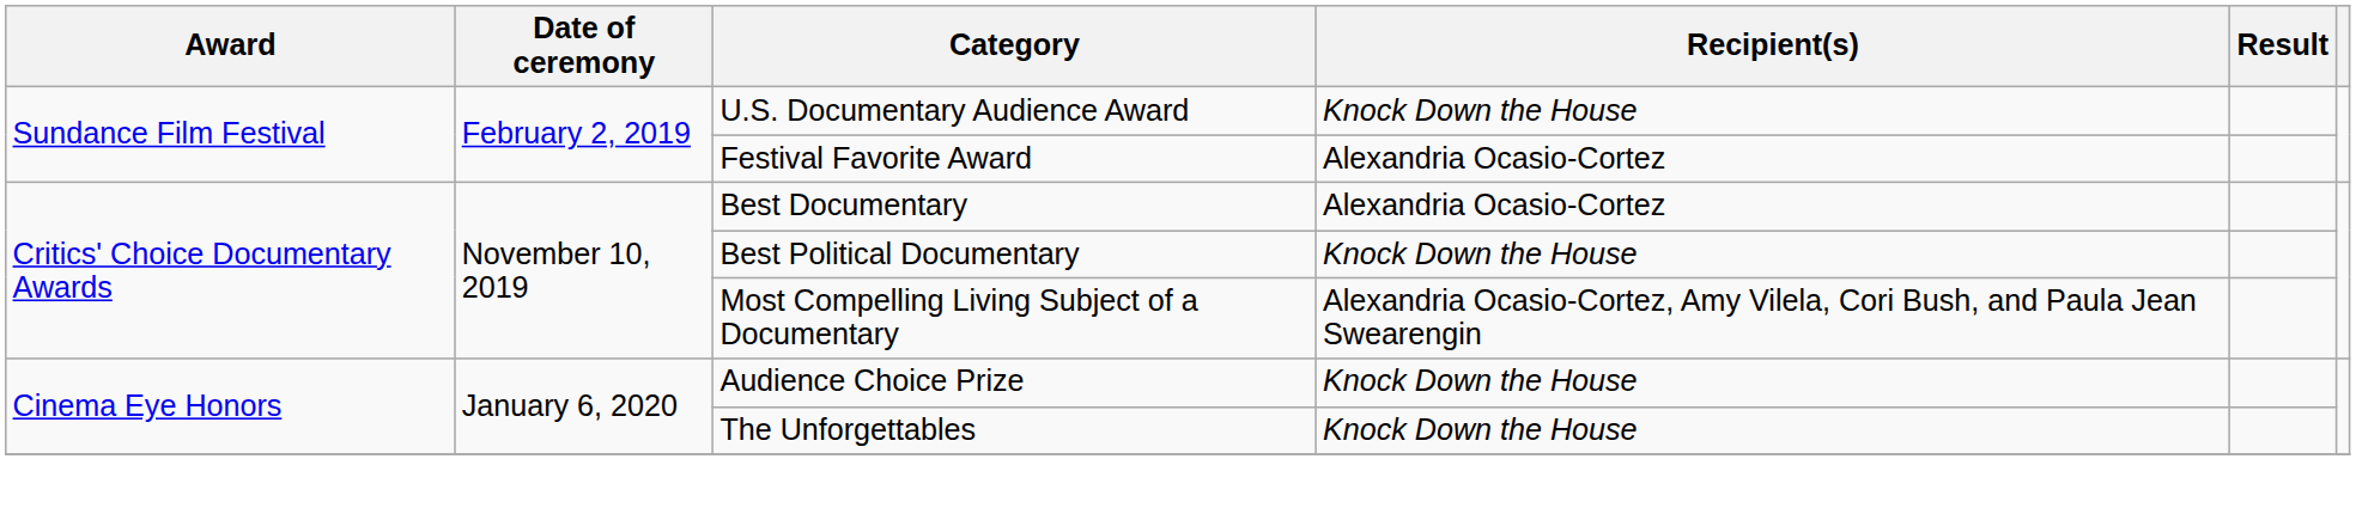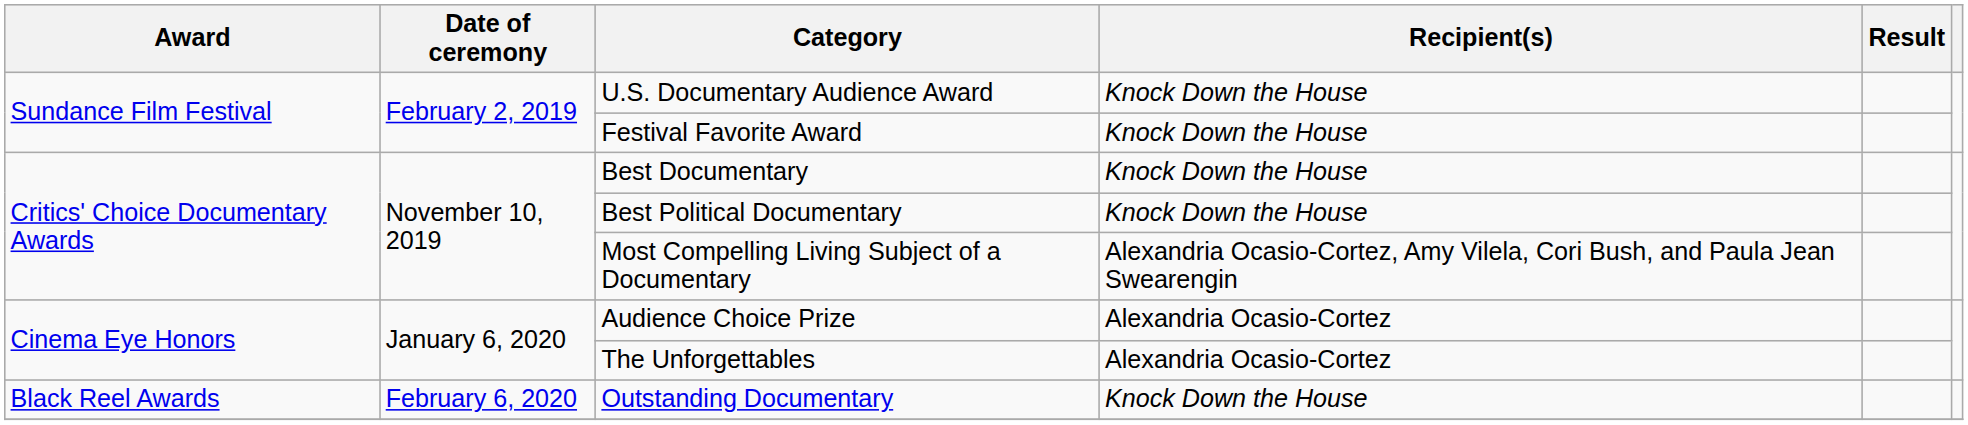Festival Favorite Award | Recipient(s): Alexandria Ocasio-Cortez -> Knock Down the House
Best Documentary | Recipient(s): Alexandria Ocasio-Cortez -> Knock Down the House
Audience Choice Prize | Recipient(s): Knock Down the House -> Alexandria Ocasio-Cortez
The Unforgettables | Recipient(s): Knock Down the House -> Alexandria Ocasio-Cortez
+ row: Black Reel Awards | February 6, 2020 | Outstanding Documentary | Knock Down the House
